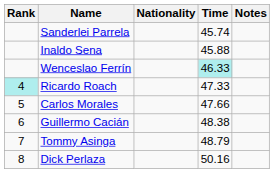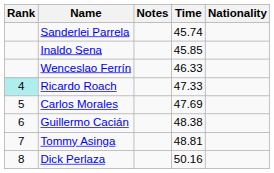columns swapped: Nationality <-> Notes
Inaldo Sena | Time: 45.88 -> 45.85
Wenceslao Ferrín | Time: paleturquoise background -> no background
Carlos Morales | Time: 47.66 -> 47.69
Tommy Asinga | Time: 48.79 -> 48.81
